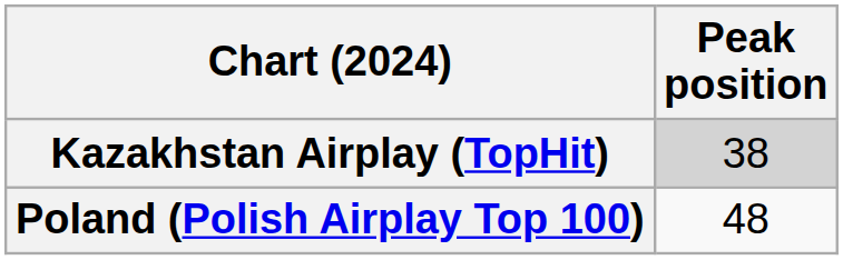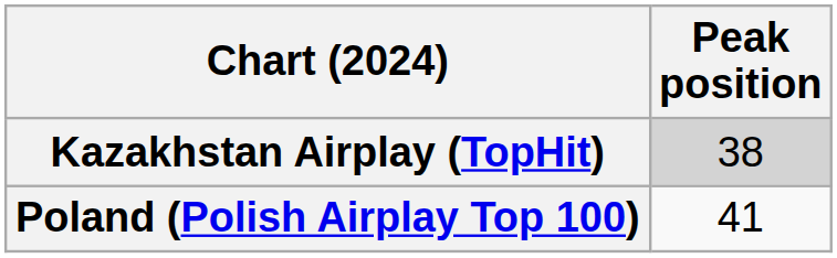Poland (Polish Airplay Top 100) | Peak position: 48 -> 41
